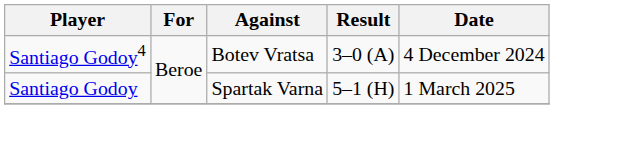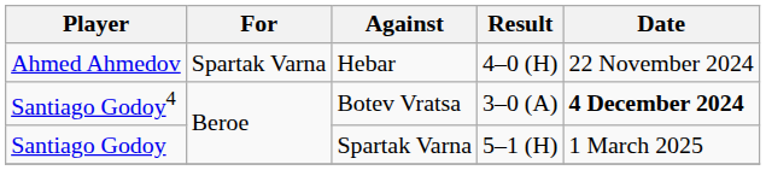+ row: Ahmed Ahmedov | Spartak Varna | Hebar | 4–0 (H) | 22 November 2024
Santiago Godoy4 | Date: normal -> bold
